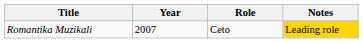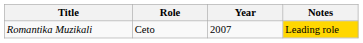columns swapped: Year <-> Role
